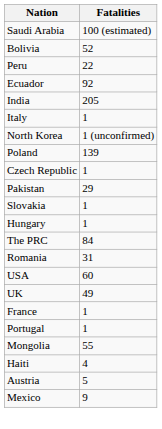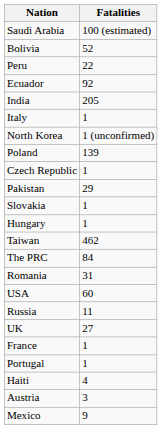+ row: Taiwan | 462
+ row: Russia | 11
UK | Fatalities: 49 -> 27
- row: Mongolia | 55
Austria | Fatalities: 5 -> 3
